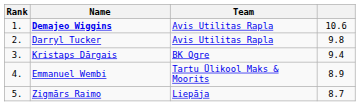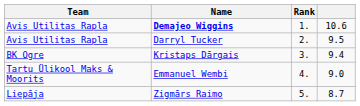columns swapped: Rank <-> Team
Darryl Tucker | column 4: 9.8 -> 9.5
Emmanuel Wembi | column 4: 8.9 -> 9.0
